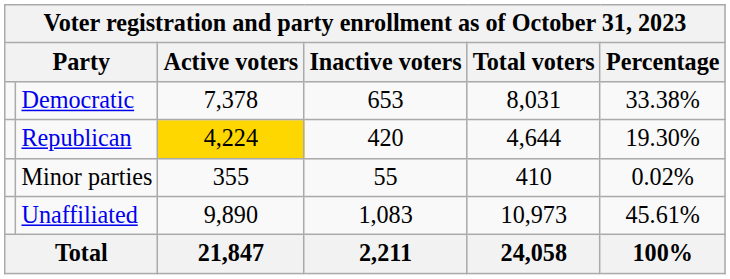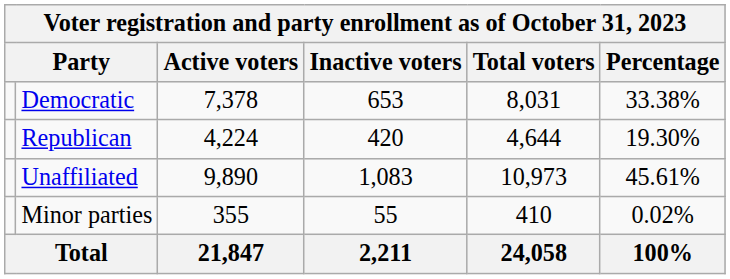Republican | Active voters: gold background -> no background
rows swapped: Unaffiliated <-> Minor parties
